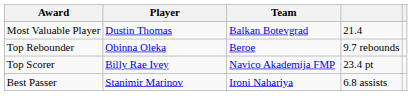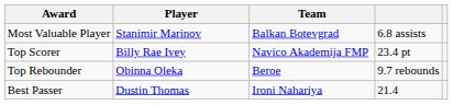Most Valuable Player | Player: Dustin Thomas -> Stanimir Marinov
Most Valuable Player | column 4: 21.4 -> 6.8 assists
rows swapped: Top Scorer <-> Top Rebounder
Best Passer | Player: Stanimir Marinov -> Dustin Thomas
Best Passer | column 4: 6.8 assists -> 21.4
